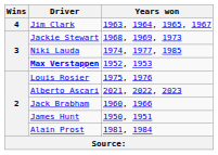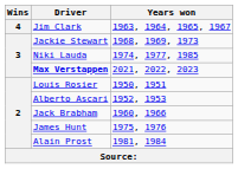Max Verstappen | Years won: 1952, 1953 -> 2021, 2022, 2023
Louis Rosier | Years won: 1975, 1976 -> 1950, 1951
Alberto Ascari | Years won: 2021, 2022, 2023 -> 1952, 1953
James Hunt | Years won: 1950, 1951 -> 1975, 1976
